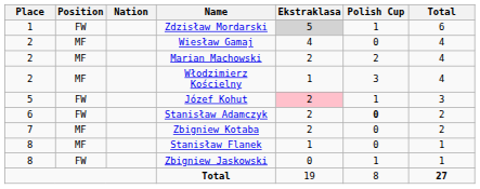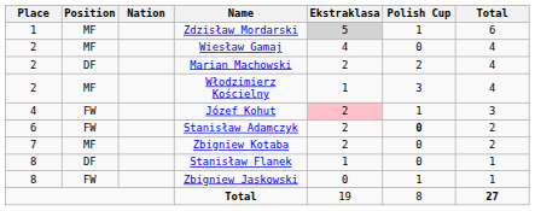Zdzisław Mordarski | Position: FW -> MF
Marian Machowski | Position: MF -> DF
Józef Kohut | Place: 5 -> 4
Stanisław Flanek | Position: MF -> DF
